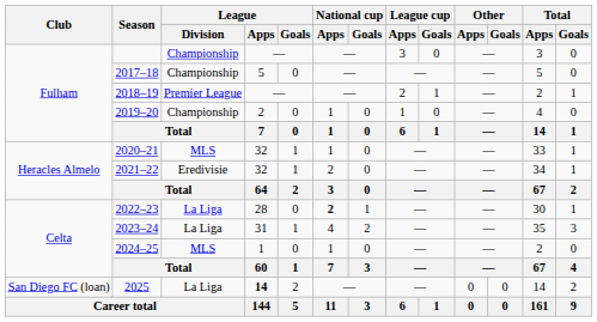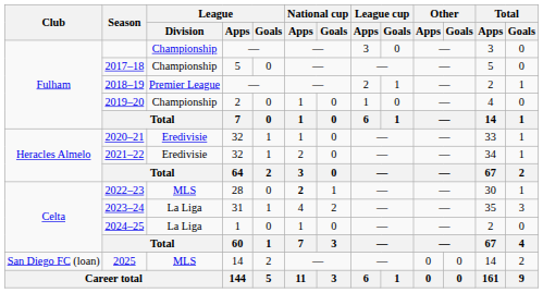2020–21 | League / Division: MLS -> Eredivisie
2022–23 | League / Division: La Liga -> MLS
2024–25 | League / Division: MLS -> La Liga
2025 | League / Division: La Liga -> MLS
2025 | League / Apps: bold -> normal
